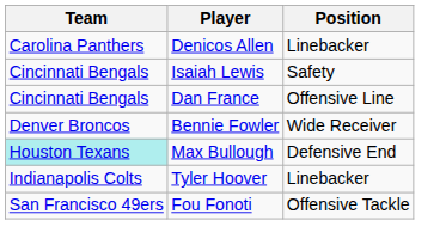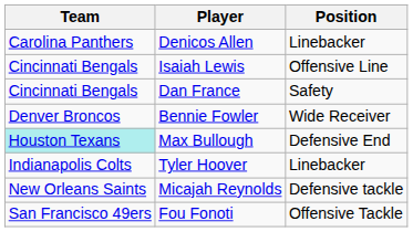Isaiah Lewis | Position: Safety -> Offensive Line
Dan France | Position: Offensive Line -> Safety
+ row: New Orleans Saints | Micajah Reynolds | Defensive tackle
